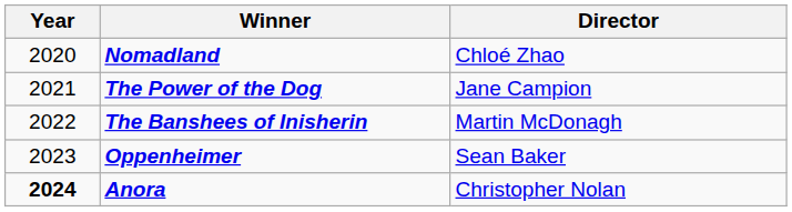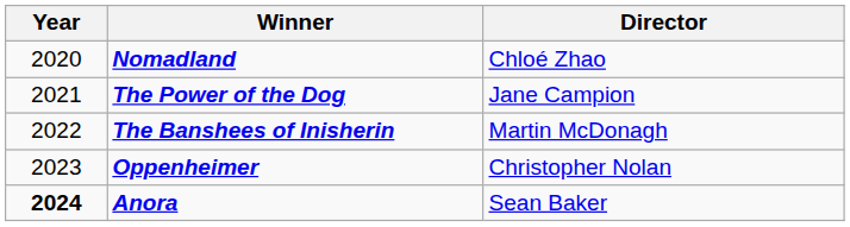Oppenheimer | Director: Sean Baker -> Christopher Nolan
Anora | Director: Christopher Nolan -> Sean Baker
